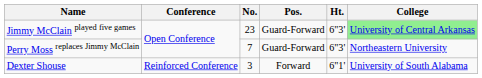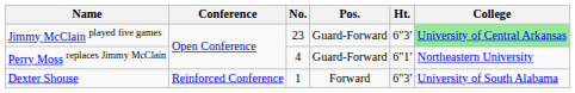Perry Moss replaces Jimmy McClain | No.: 7 -> 4
Perry Moss replaces Jimmy McClain | Ht.: 6"3' -> 6"1'
Dexter Shouse | No.: 3 -> 1
Dexter Shouse | Ht.: 6"1' -> 6"3'
